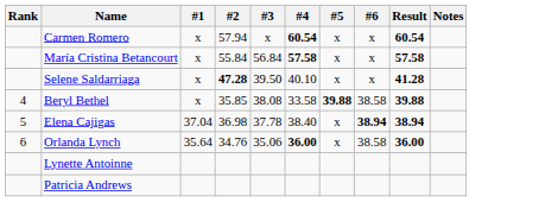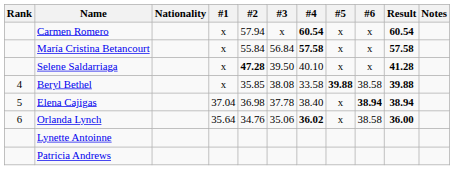+ column: Nationality
Orlanda Lynch | #4: 36.00 -> 36.02
